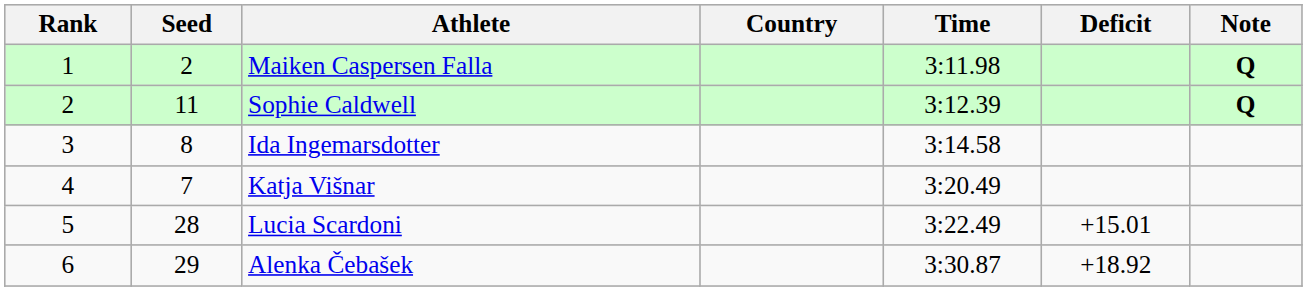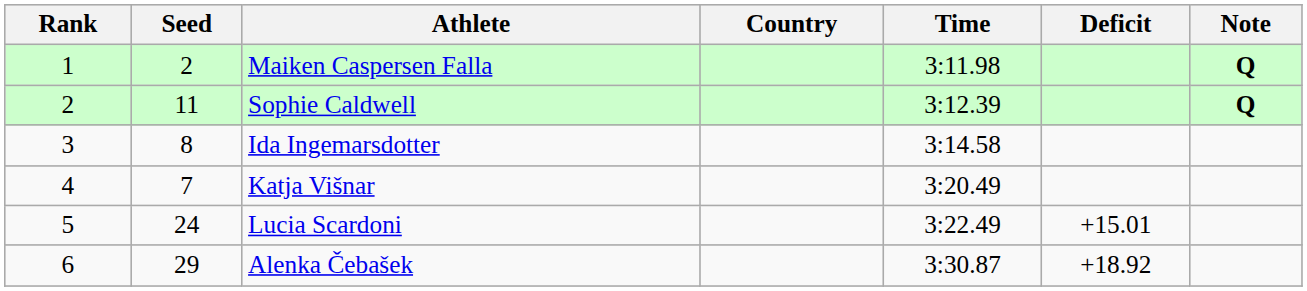Lucia Scardoni | Seed: 28 -> 24
